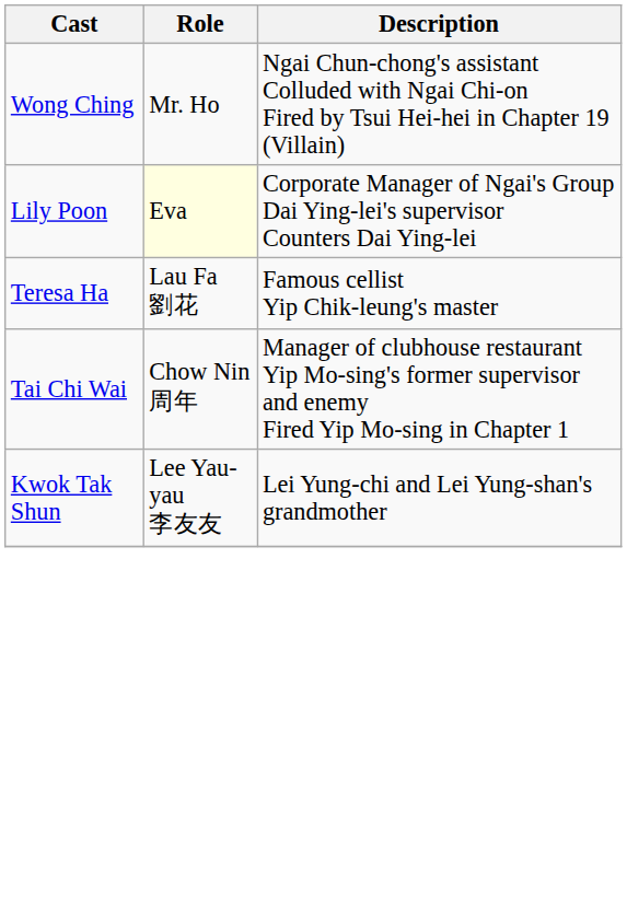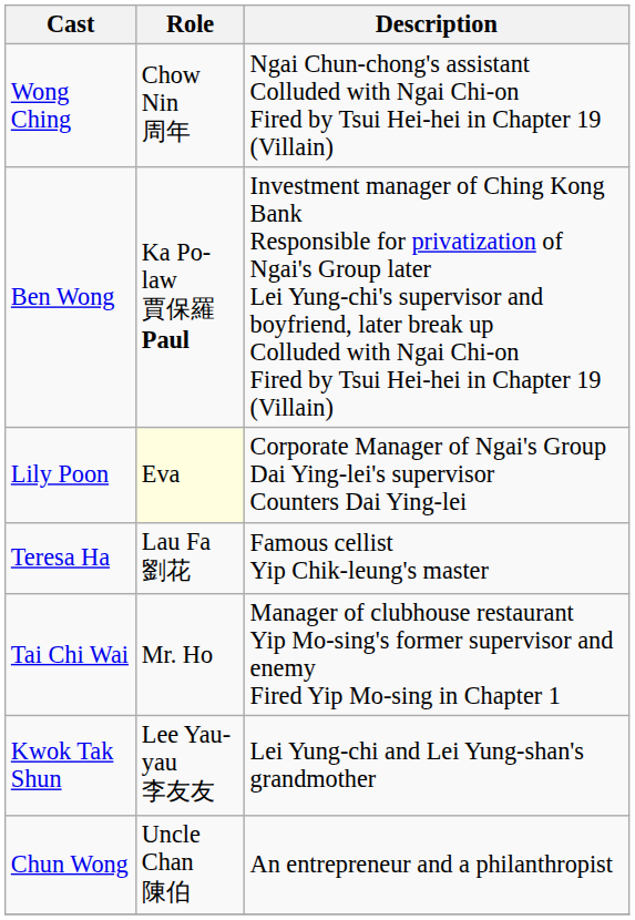Wong Ching | Role: Mr. Ho -> Chow Nin 周年
+ row: Ben Wong | Ka Po-law 賈保羅 Paul | Investment manager of Ching Kong Bank Responsible for privatization of Ngai's Group later Lei Yung-chi's supervisor and boyfriend, later break up Colluded with Ngai Chi-on Fired by Tsui Hei-hei in Chapter 19 (Villain)
Tai Chi Wai | Role: Chow Nin 周年 -> Mr. Ho
+ row: Chun Wong | Uncle Chan 陳伯 | An entrepreneur and a philanthropist
